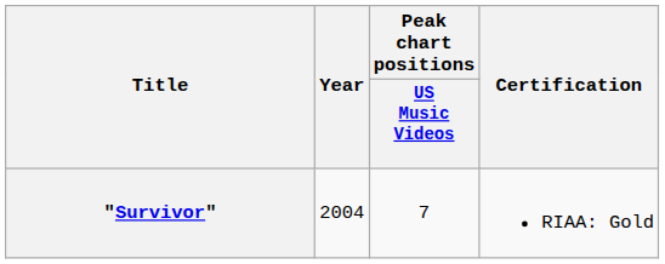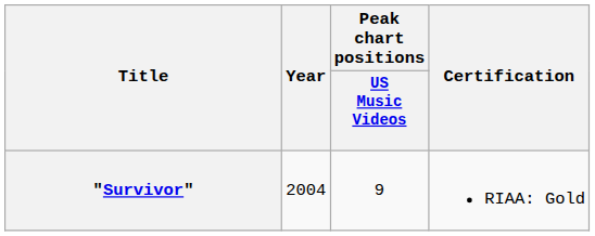"Survivor" | Peak chart positions / US Music Videos: 7 -> 9
